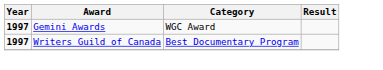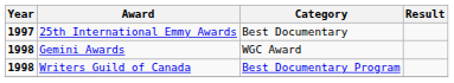+ row: 1997 | 25th International Emmy Awards | Best Documentary
Gemini Awards | Year: 1997 -> 1998
Writers Guild of Canada | Year: 1997 -> 1998
